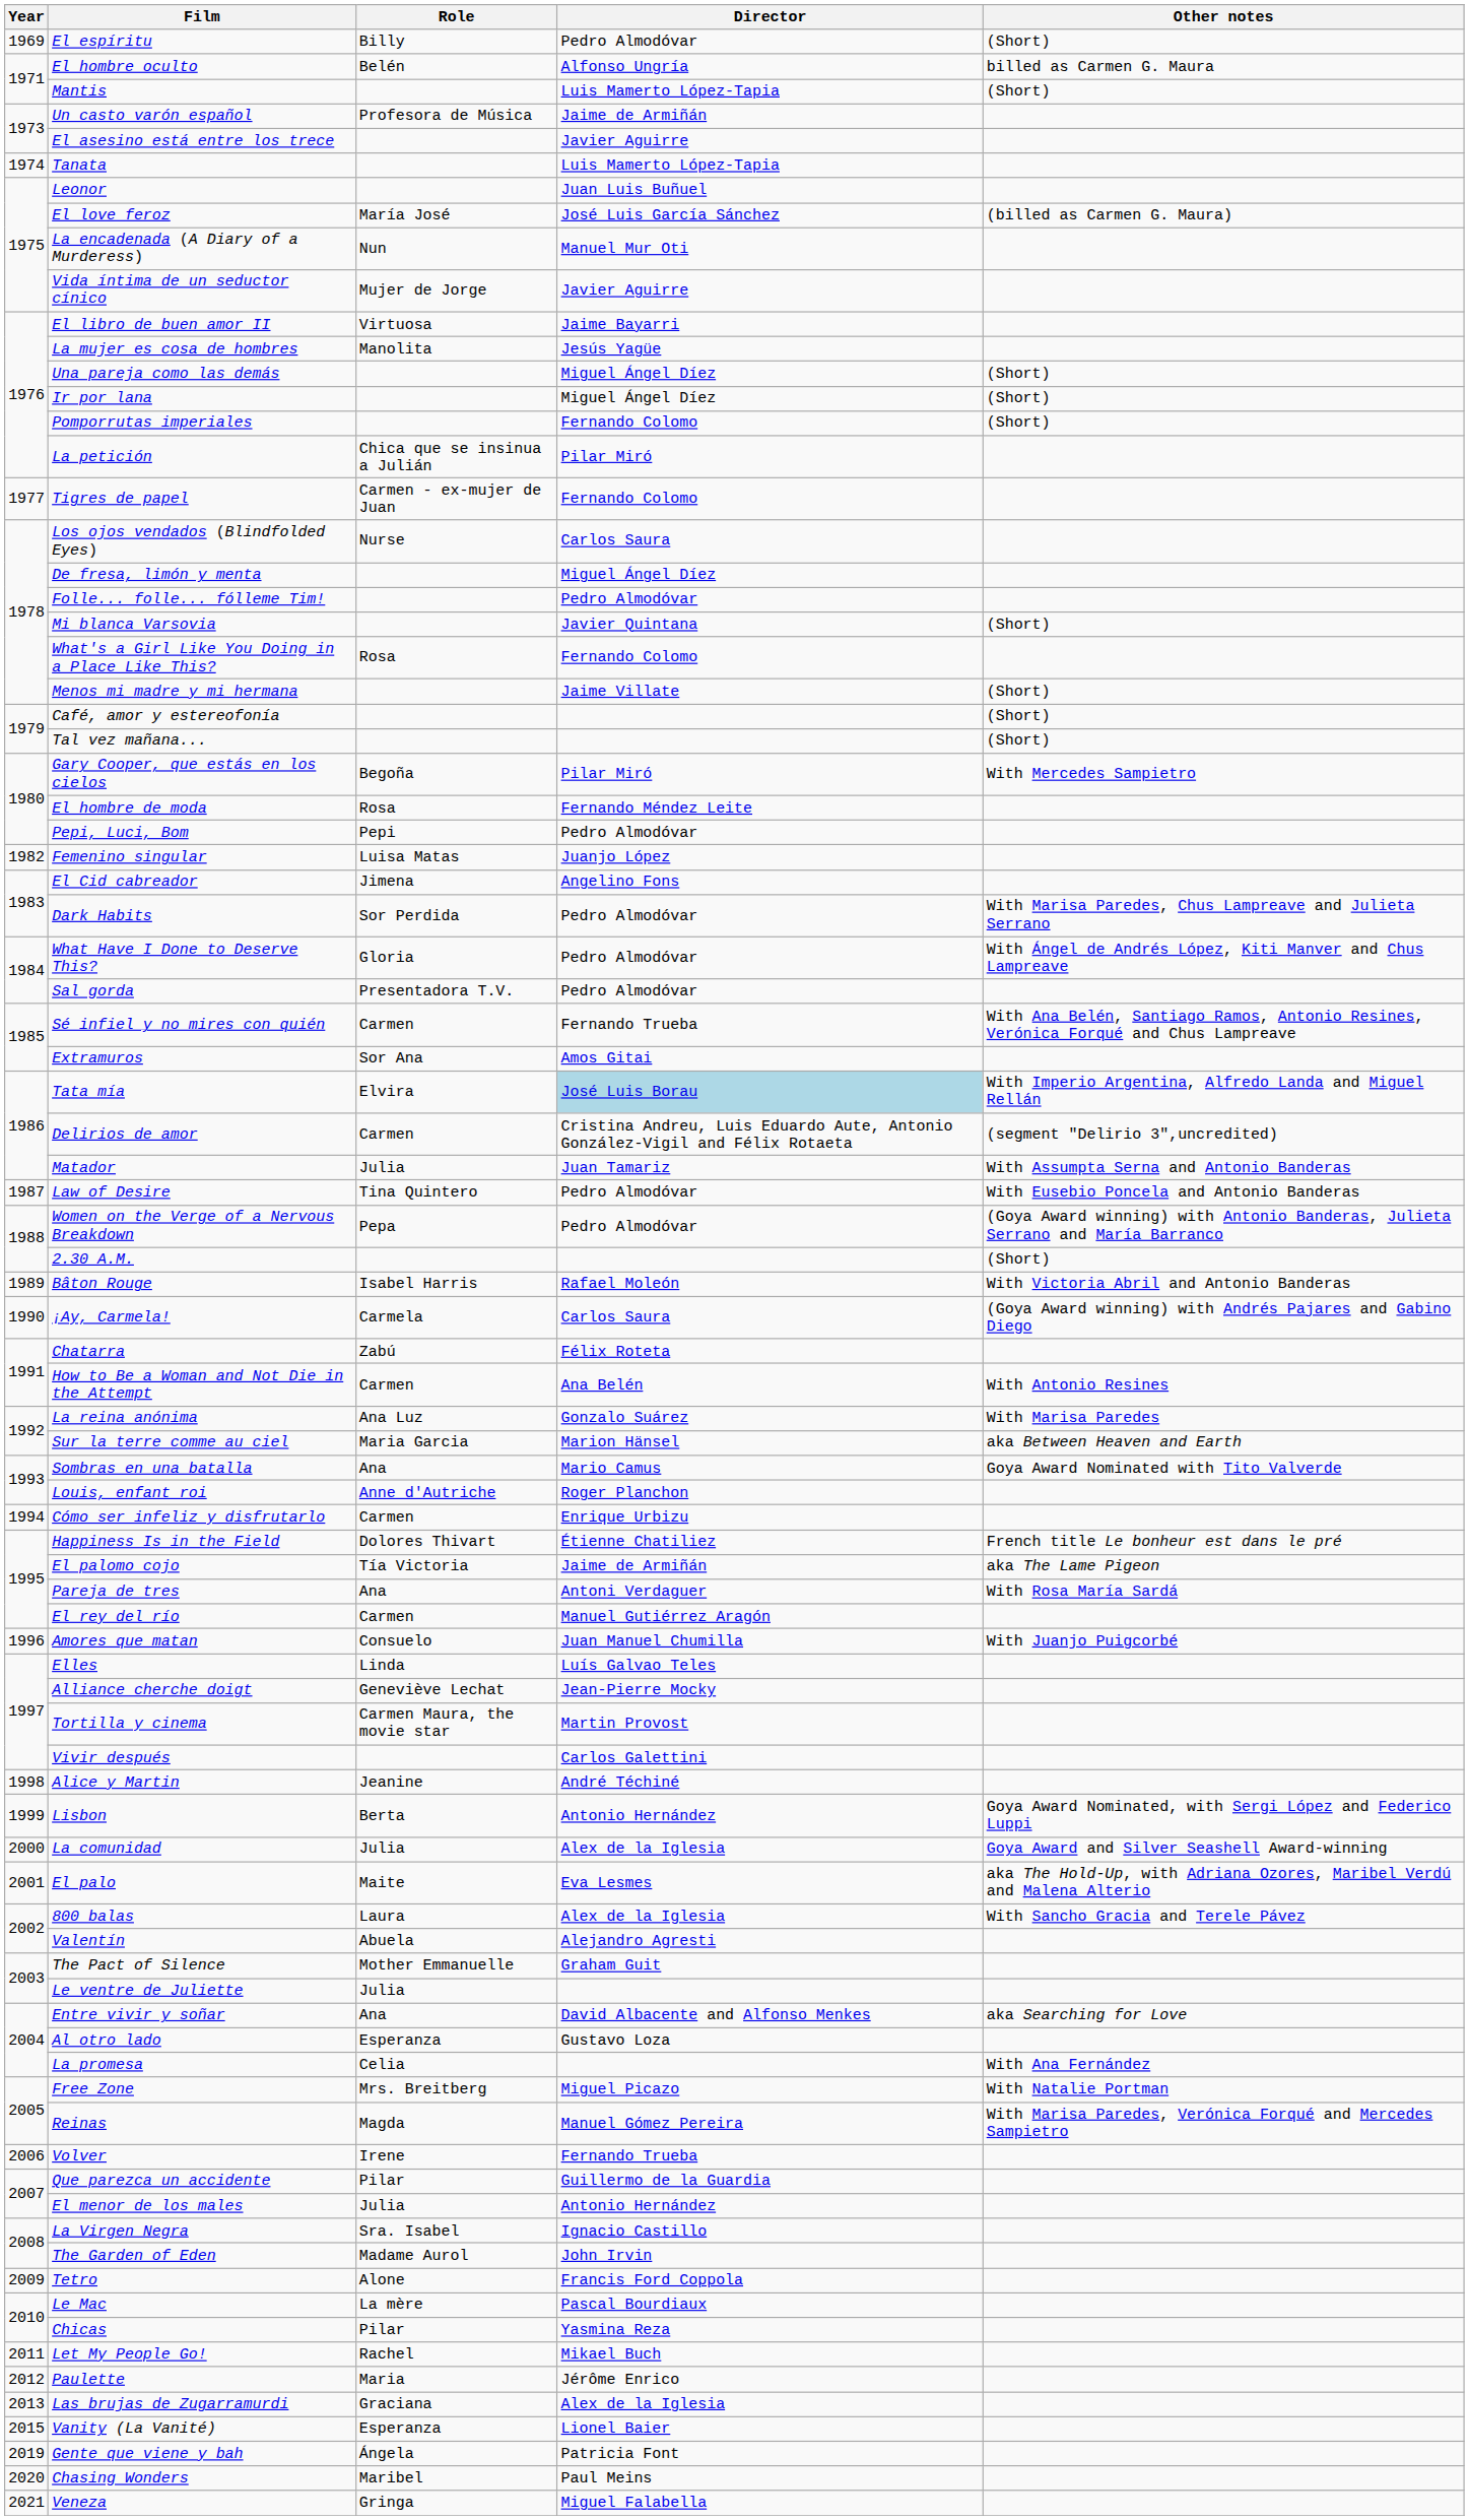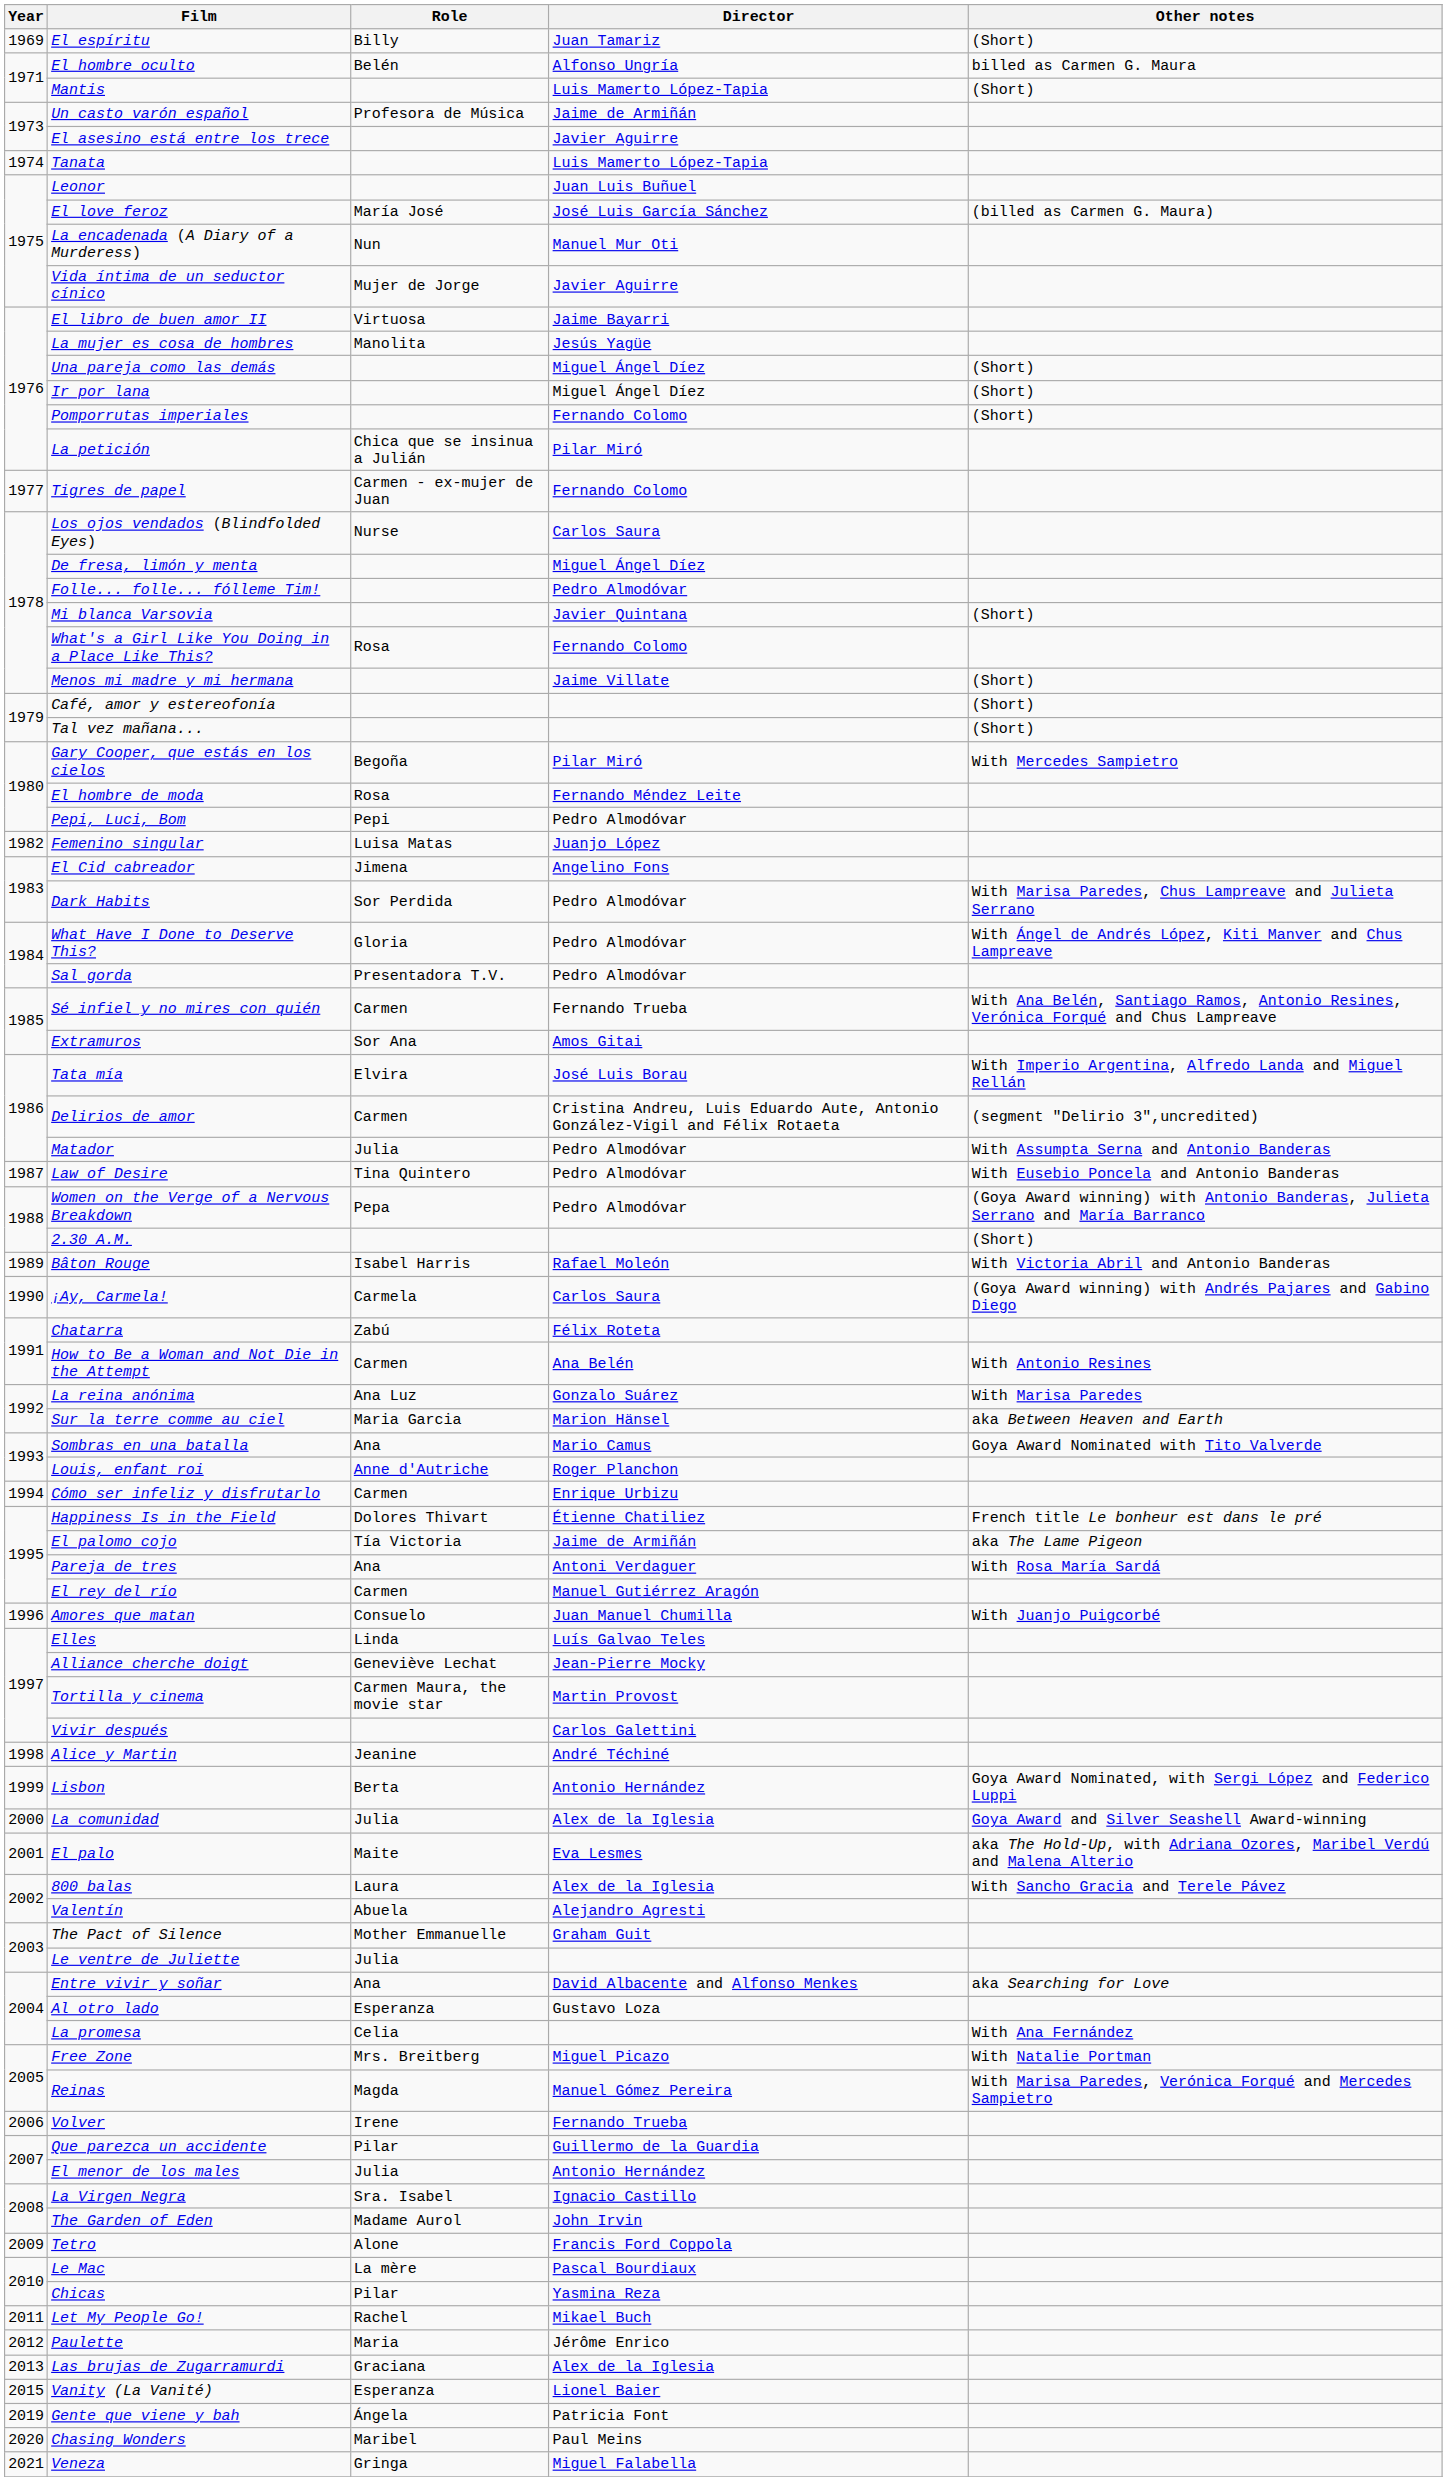El espíritu | Director: Pedro Almodóvar -> Juan Tamariz
Tata mía | Director: lightblue background -> no background
Matador | Director: Juan Tamariz -> Pedro Almodóvar
